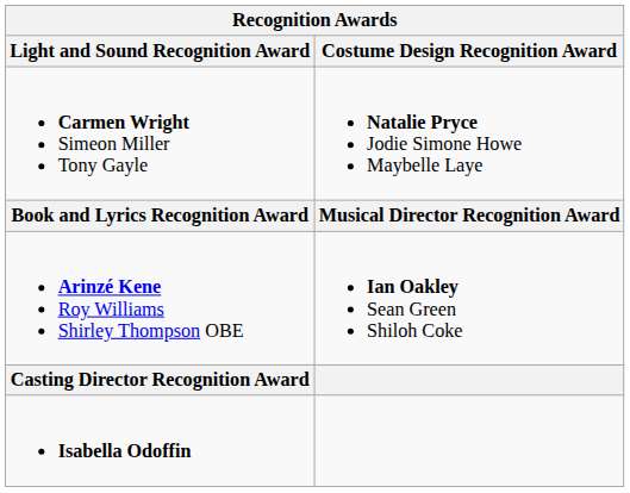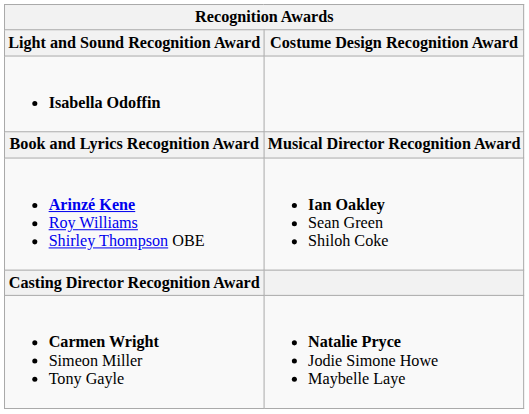rows swapped: Carmen Wright Simeon Miller Tony Gayle <-> Isabella Odoffin
